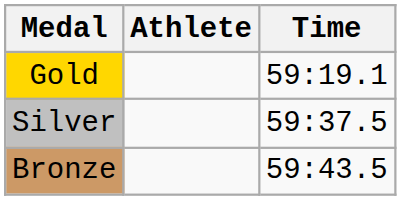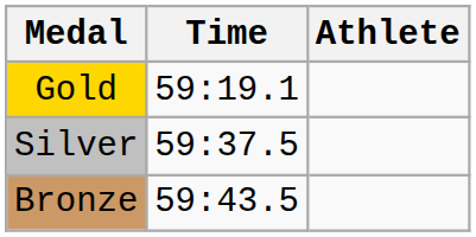columns swapped: Athlete <-> Time
